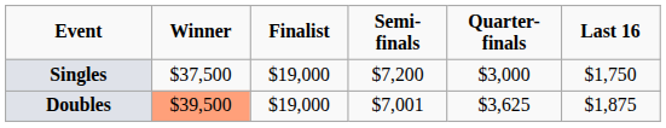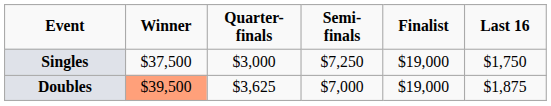columns swapped: Finalist <-> Quarter-finals
Singles | Semi-finals: $7,200 -> $7,250
Doubles | Semi-finals: $7,001 -> $7,000
